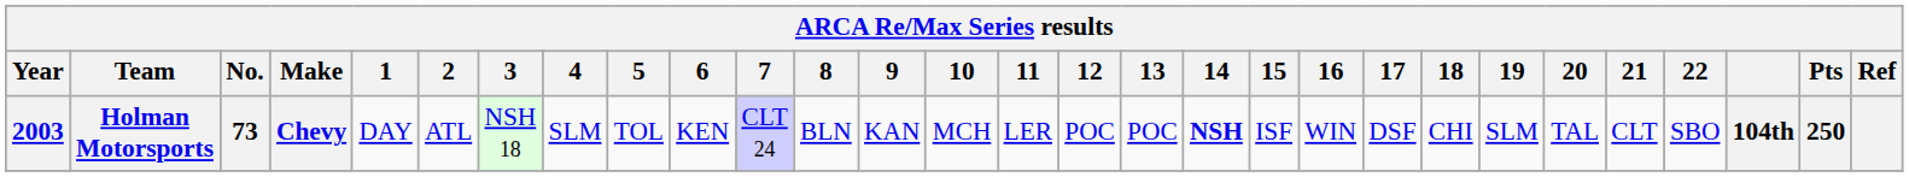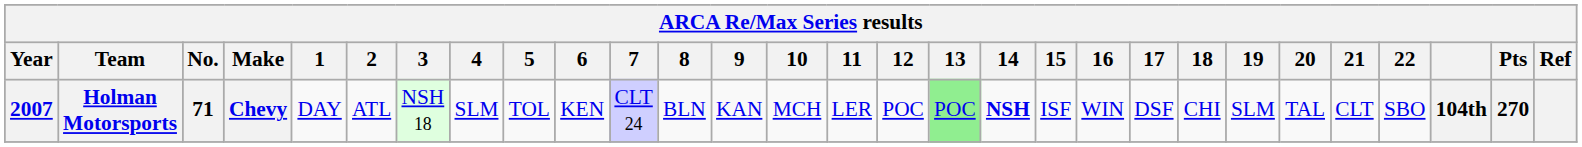Holman Motorsports | Year: 2003 -> 2007
Holman Motorsports | No.: 73 -> 71
Holman Motorsports | 13: no background -> lightgreen background
Holman Motorsports | Pts: 250 -> 270
